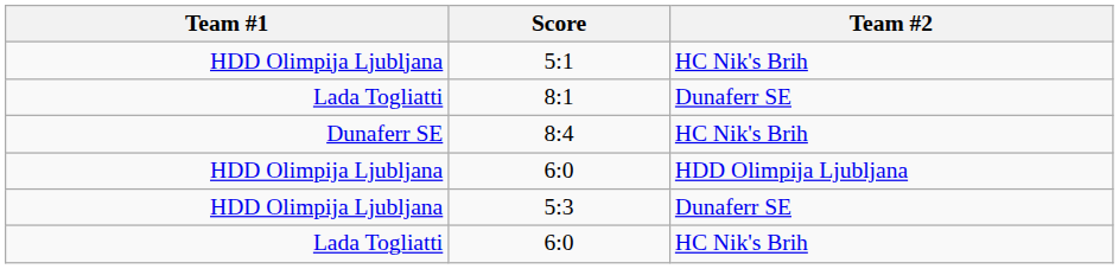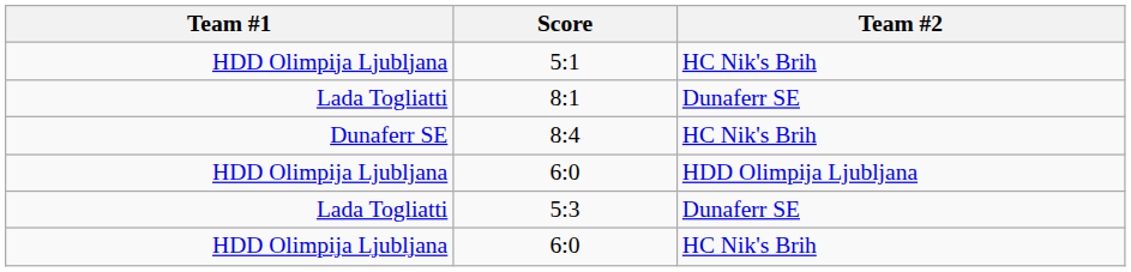5:3 | Team #1: HDD Olimpija Ljubljana -> Lada Togliatti
6:0 / HC Nik's Brih | Team #1: Lada Togliatti -> HDD Olimpija Ljubljana
